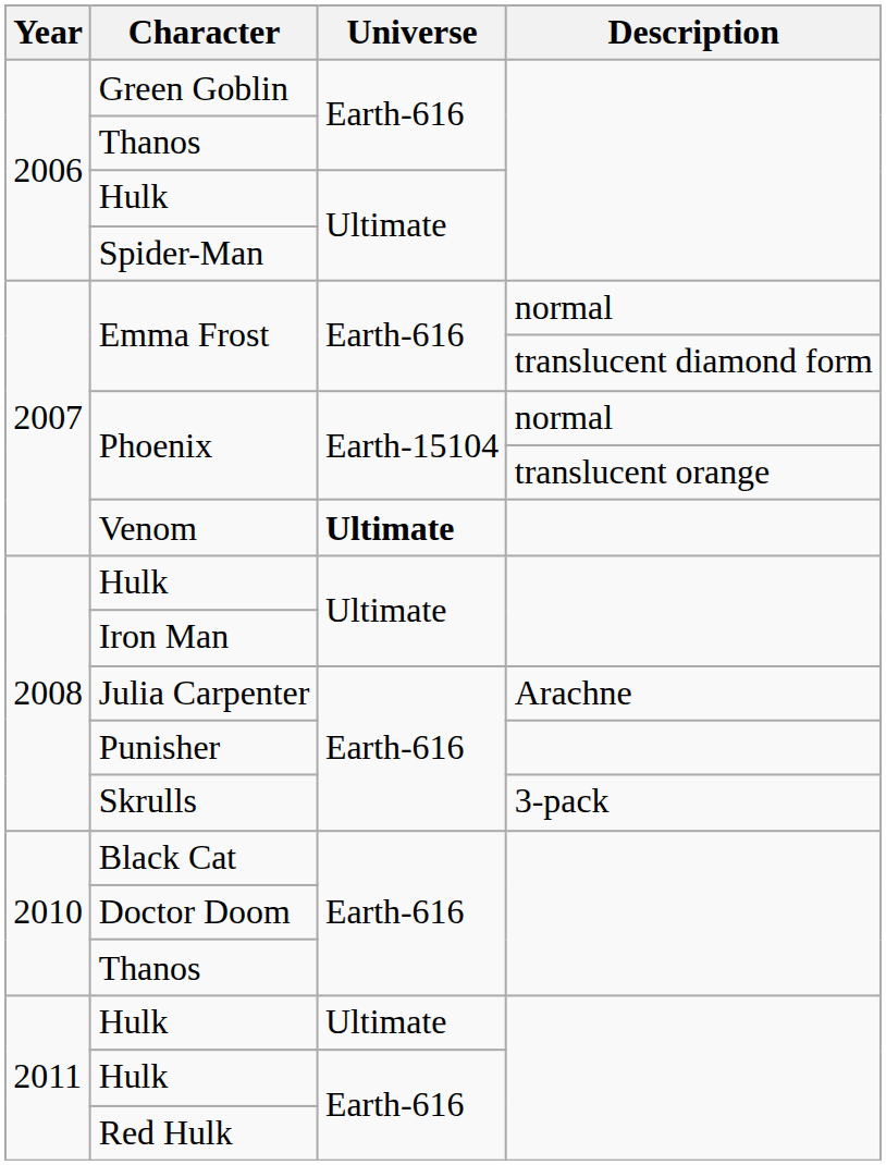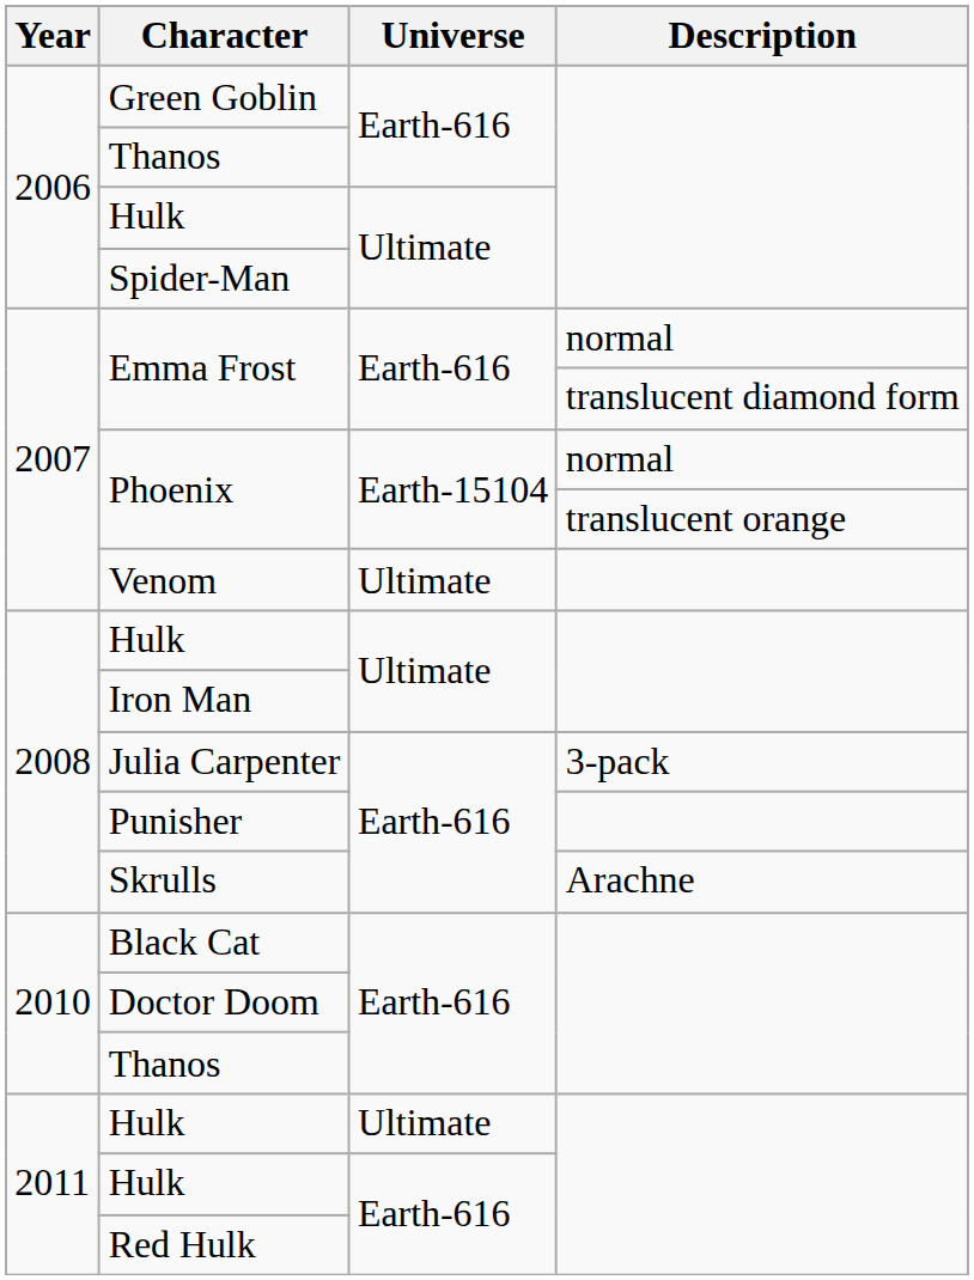Venom | Universe: bold -> normal
Julia Carpenter | Description: Arachne -> 3-pack
Skrulls | Description: 3-pack -> Arachne
